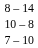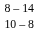- row: 7 – 10
